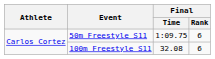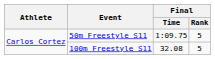50m Freestyle S11 | Final / Rank: 6 -> 5
100m Freestyle S11 | Final / Rank: 6 -> 5
